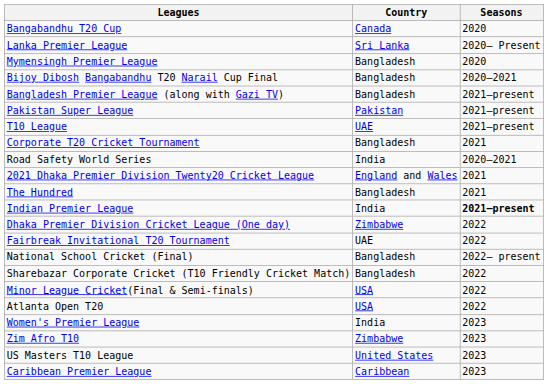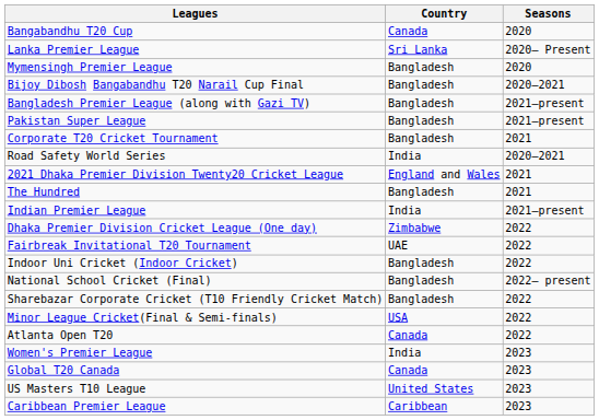Pakistan Super League | Country: Pakistan -> Bangladesh
- row: T10 League | UAE | 2021–present
Indian Premier League | Seasons: bold -> normal
+ row: Indoor Uni Cricket (Indoor Cricket) | Bangladesh | 2022
Atlanta Open T20 | Country: USA -> Canada
- row: Zim Afro T10 | Zimbabwe | 2023
+ row: Global T20 Canada | Canada | 2023
